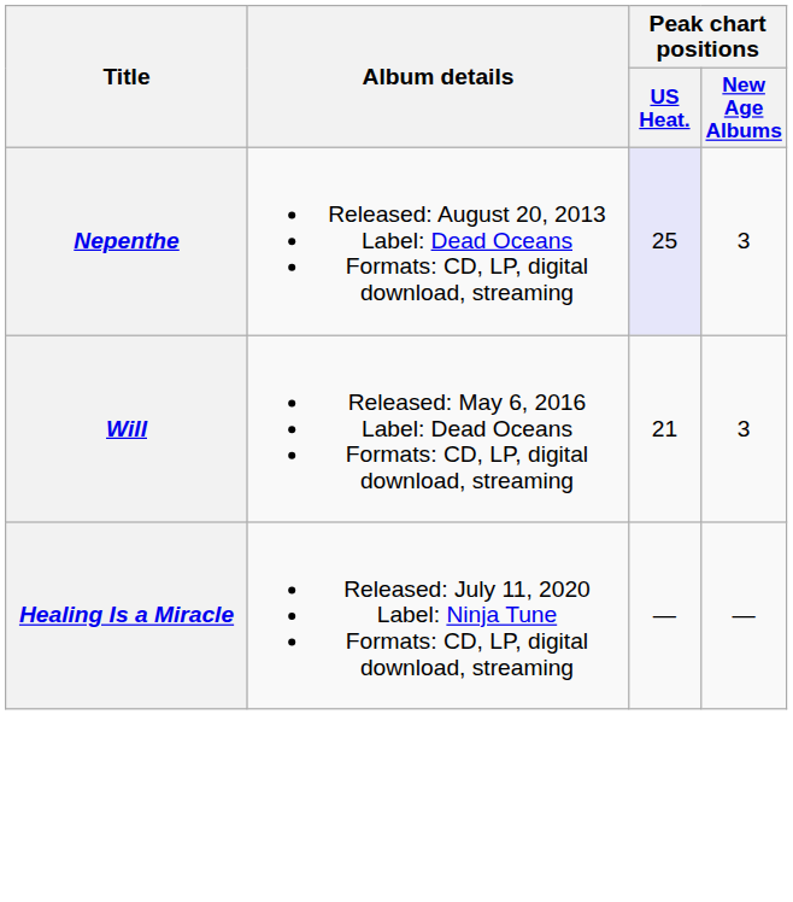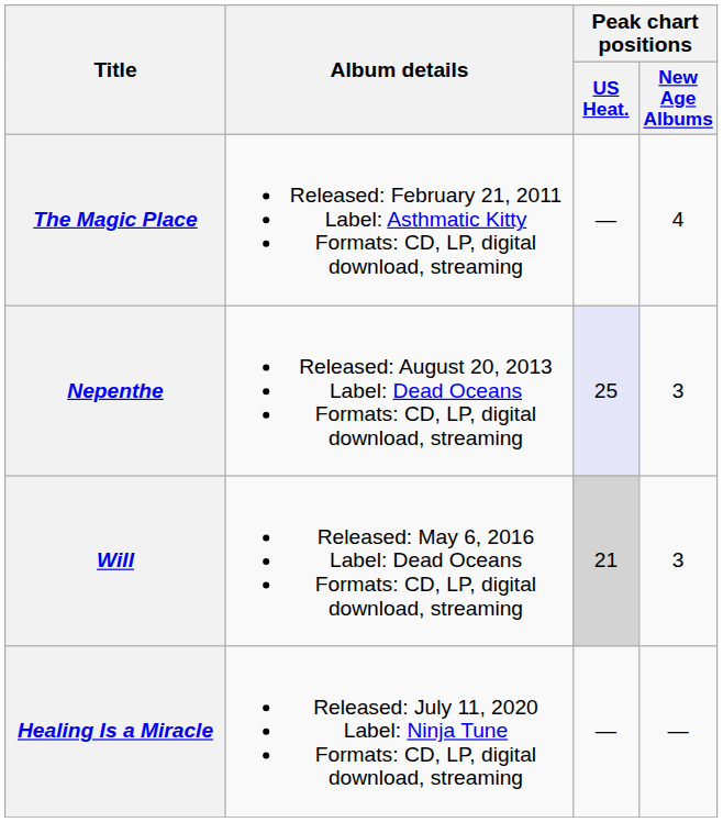+ row: The Magic Place | Released: February 21, 2011 Label: Asthmatic Kitty Formats: CD, LP, digital download, streaming | — | 4
Will | Peak chart positions / US Heat.: no background -> lightgrey background
